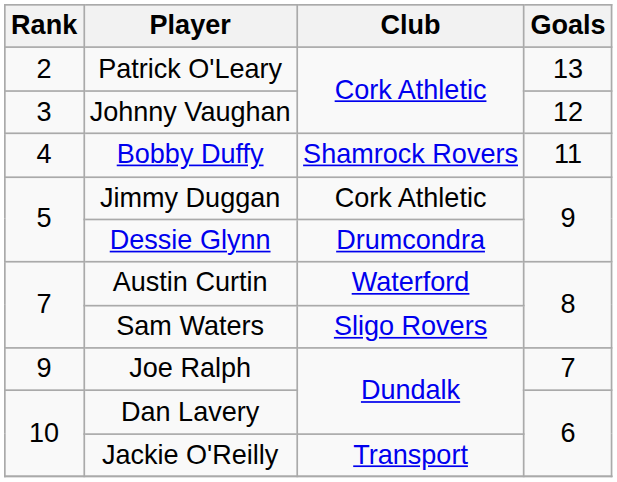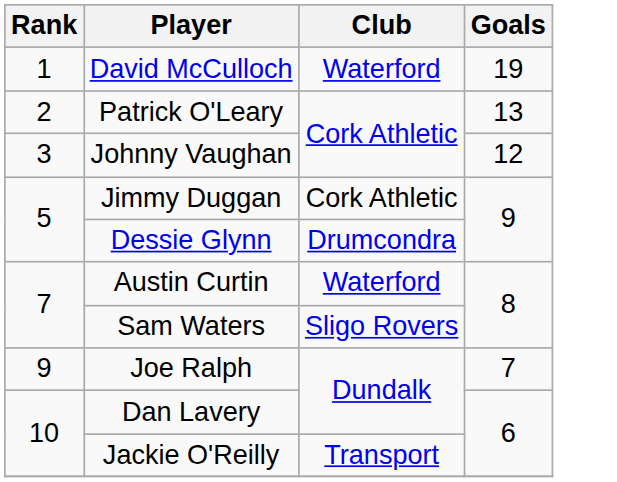+ row: 1 | David McCulloch | Waterford | 19
- row: 4 | Bobby Duffy | Shamrock Rovers | 11
